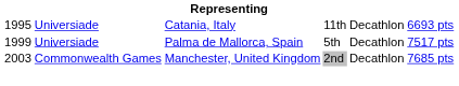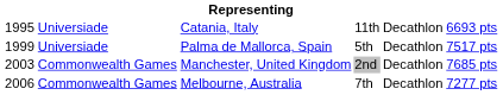+ row: 2006 | Commonwealth Games | Melbourne, Australia | 7th | Decathlon | 7277 pts
